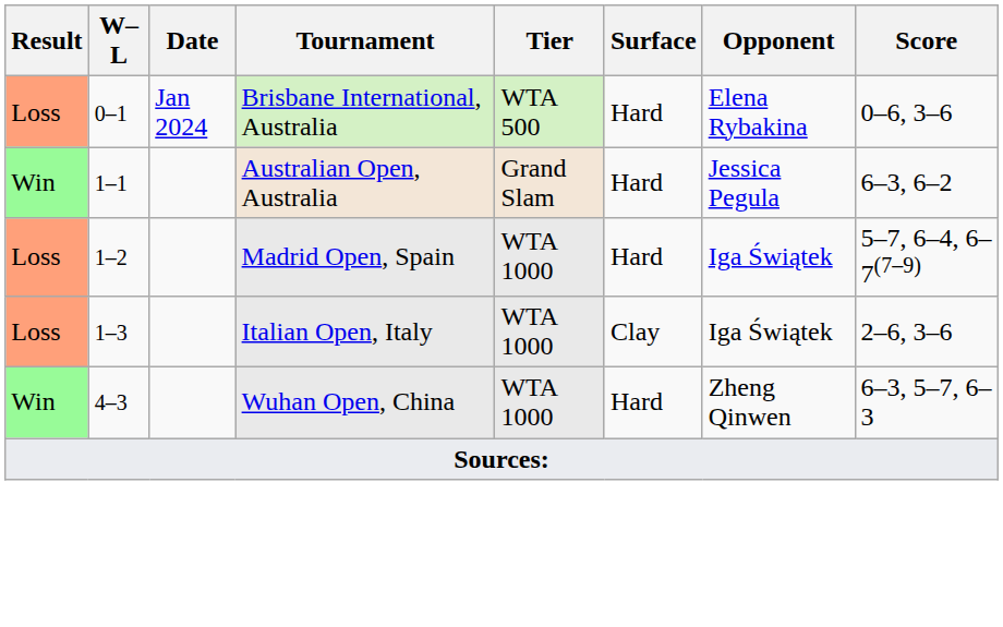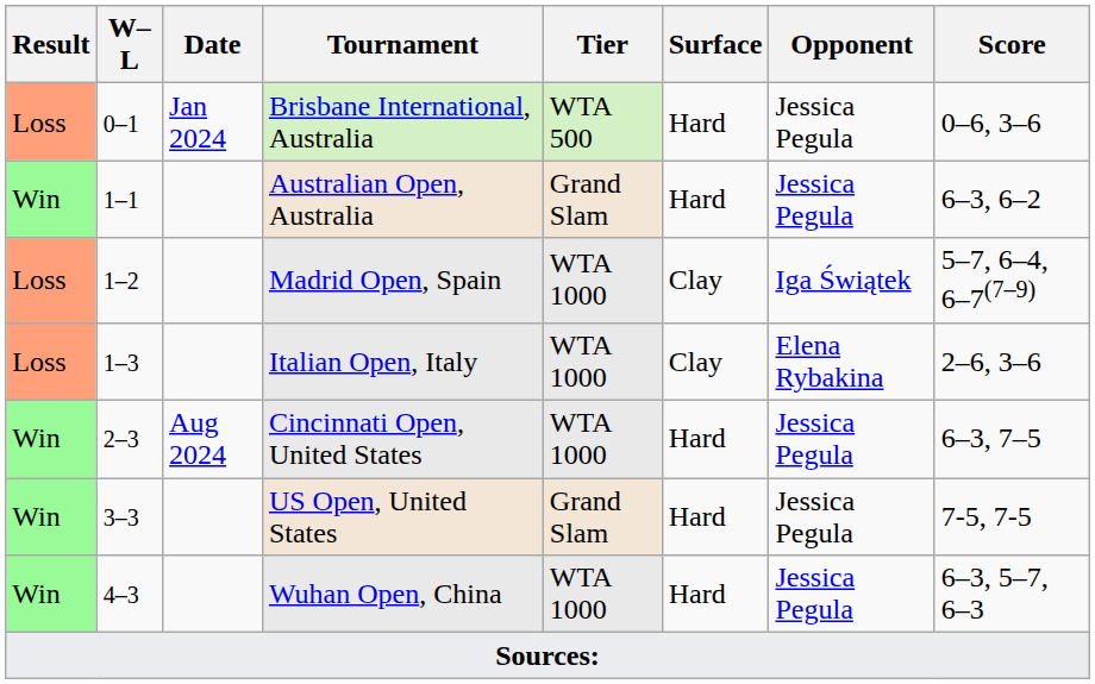Brisbane International, Australia | Opponent: Elena Rybakina -> Jessica Pegula
Madrid Open, Spain | Surface: Hard -> Clay
Italian Open, Italy | Opponent: Iga Świątek -> Elena Rybakina
+ row: Win | 2–3 | Aug 2024 | Cincinnati Open, United States | WTA 1000 | Hard | Jessica Pegula | 6–3, 7–5
+ row: Win | 3–3 | US Open, United States | Grand Slam | Hard | Jessica Pegula | 7-5, 7-5
Wuhan Open, China | Opponent: Zheng Qinwen -> Jessica Pegula
